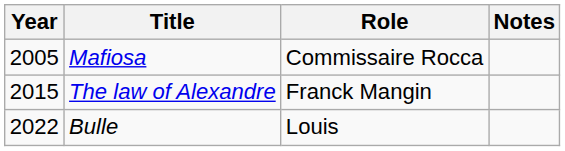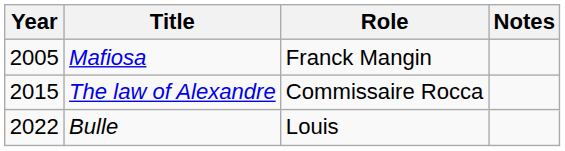Mafiosa | Role: Commissaire Rocca -> Franck Mangin
The law of Alexandre | Role: Franck Mangin -> Commissaire Rocca
